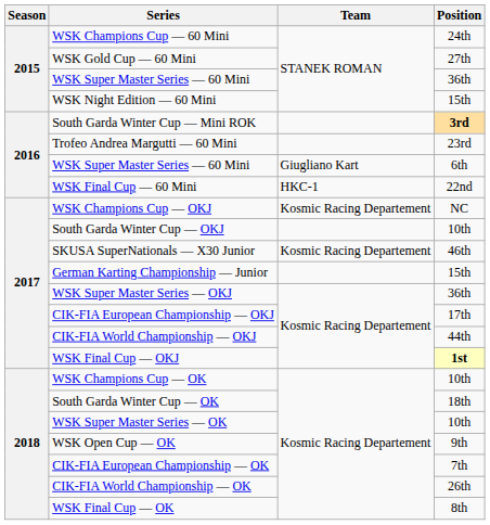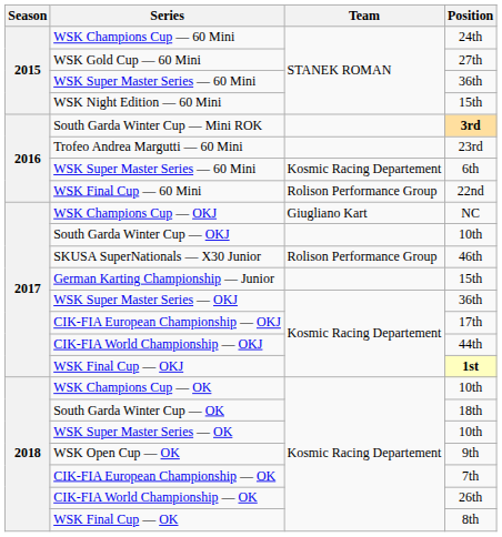WSK Super Master Series — 60 Mini / 6th | Team: Giugliano Kart -> Kosmic Racing Departement
WSK Final Cup — 60 Mini | Team: HKC-1 -> Rolison Performance Group
WSK Champions Cup — OKJ | Team: Kosmic Racing Departement -> Giugliano Kart
SKUSA SuperNationals — X30 Junior | Team: Kosmic Racing Departement -> Rolison Performance Group
